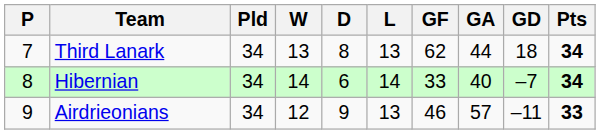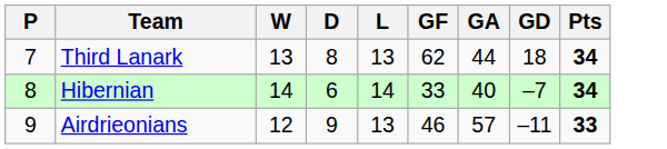- column: Pld | 34 | 34 | 34
